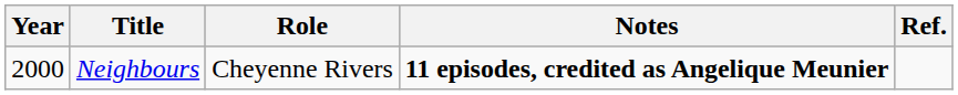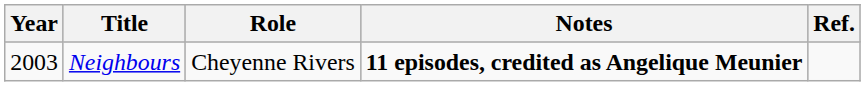Neighbours | Year: 2000 -> 2003
